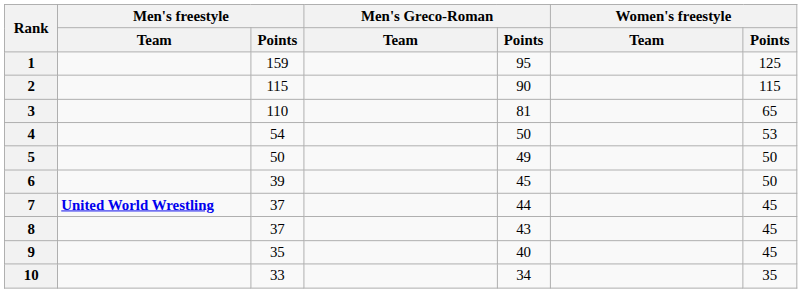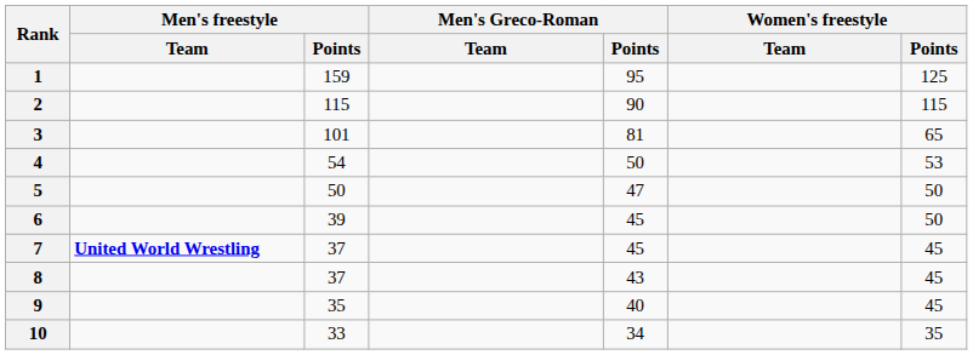3 | Men's freestyle / Points: 110 -> 101
5 | Men's Greco-Roman / Points: 49 -> 47
7 | Men's Greco-Roman / Points: 44 -> 45
